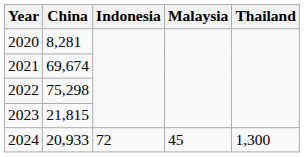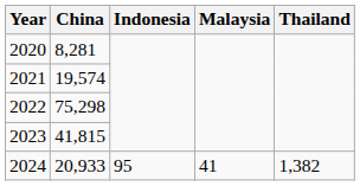2021 | China: 69,674 -> 19,574
2023 | China: 21,815 -> 41,815
2024 | Indonesia: 72 -> 95
2024 | Malaysia: 45 -> 41
2024 | Thailand: 1,300 -> 1,382
